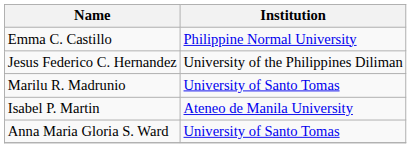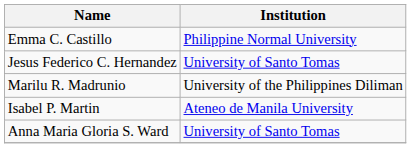Jesus Federico C. Hernandez | Institution: University of the Philippines Diliman -> University of Santo Tomas
Marilu R. Madrunio | Institution: University of Santo Tomas -> University of the Philippines Diliman
